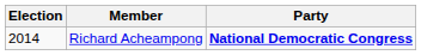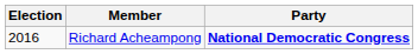Richard Acheampong | Election: 2014 -> 2016
